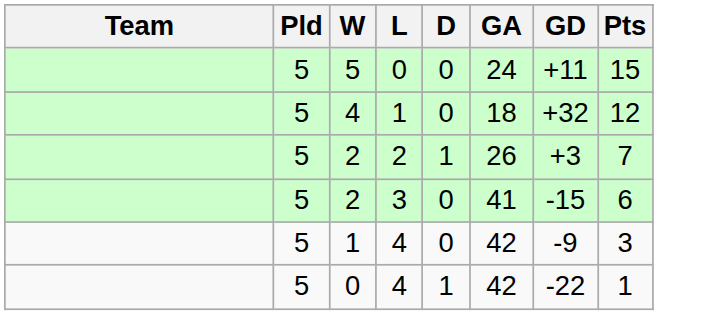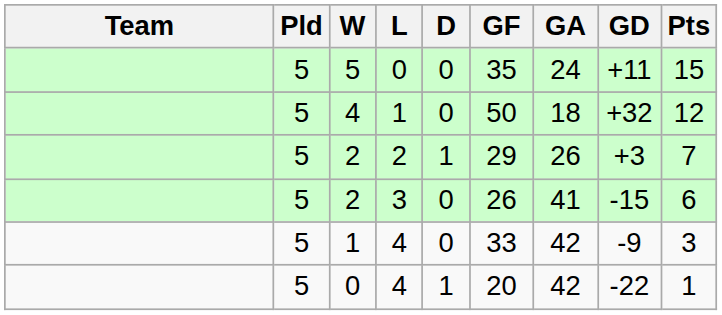+ column: GF | 35 | 50 | 29 | 26 | 33 | 20
